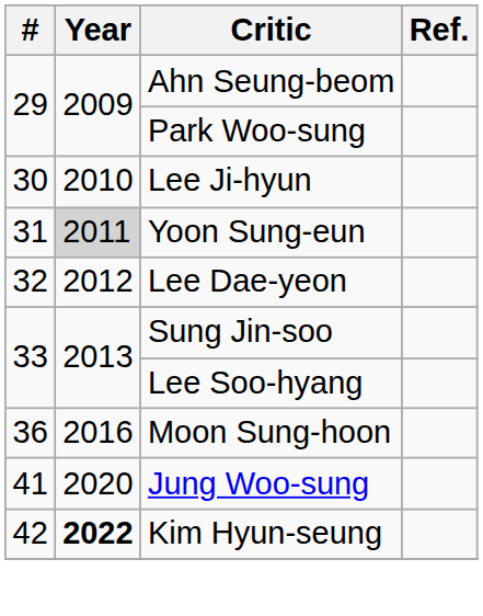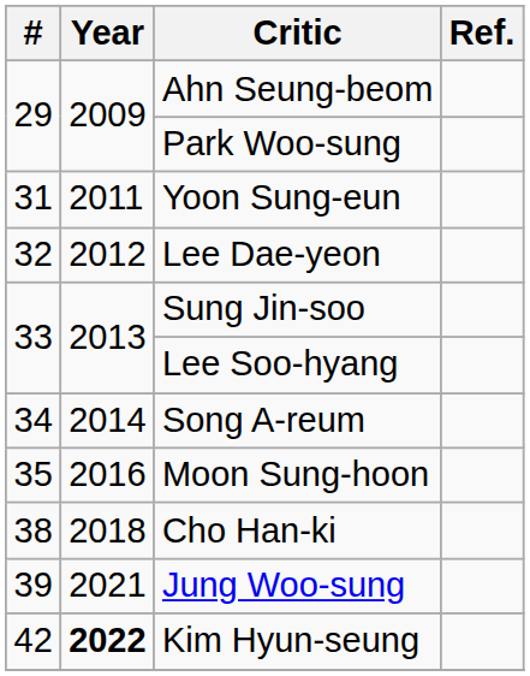- row: 30 | 2010 | Lee Ji-hyun
Yoon Sung-eun | Year: lightgrey background -> no background
+ row: 34 | 2014 | Song A-reum
Moon Sung-hoon | #: 36 -> 35
+ row: 38 | 2018 | Cho Han-ki
Jung Woo-sung | #: 41 -> 39
Jung Woo-sung | Year: 2020 -> 2021
